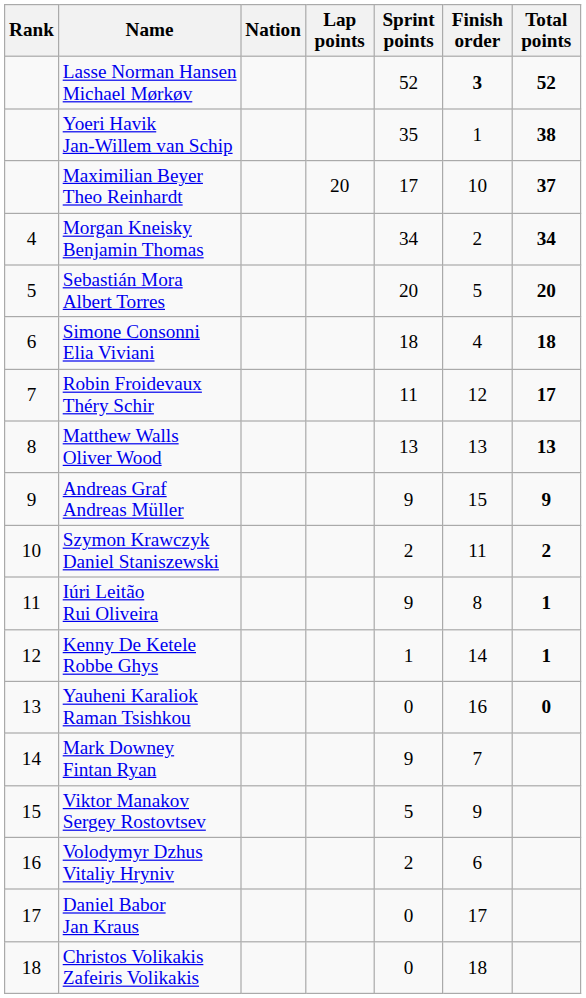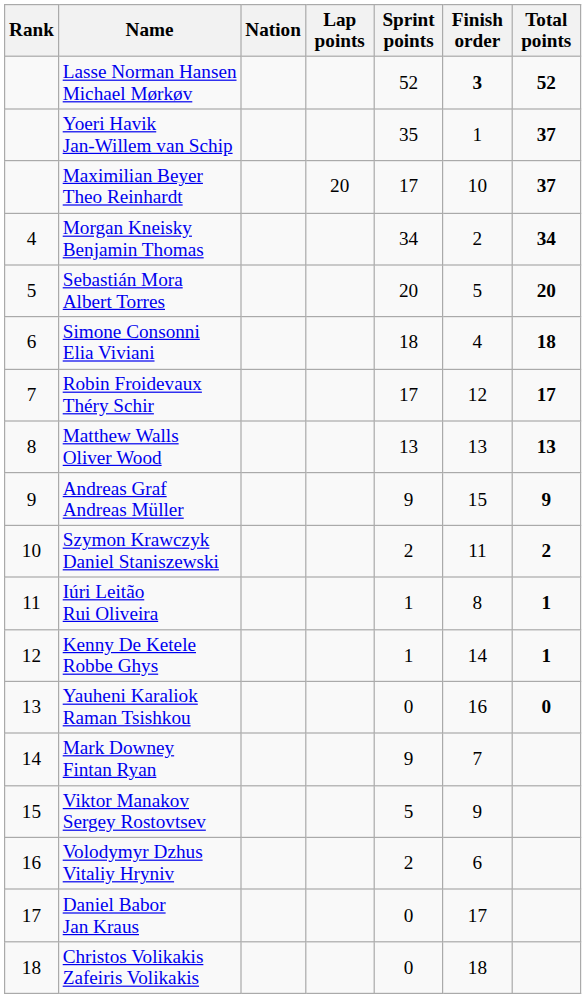Yoeri Havik Jan-Willem van Schip | Total points: 38 -> 37
Robin Froidevaux Théry Schir | Sprint points: 11 -> 17
Iúri Leitão Rui Oliveira | Sprint points: 9 -> 1
